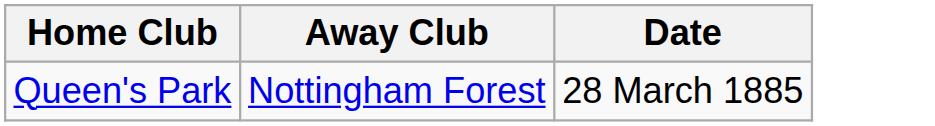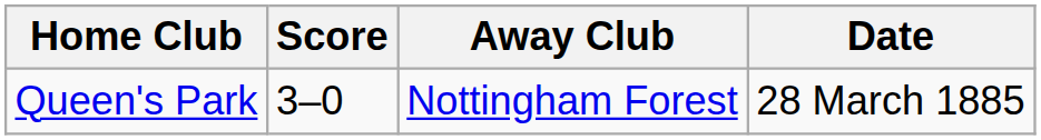+ column: Score | 3–0
